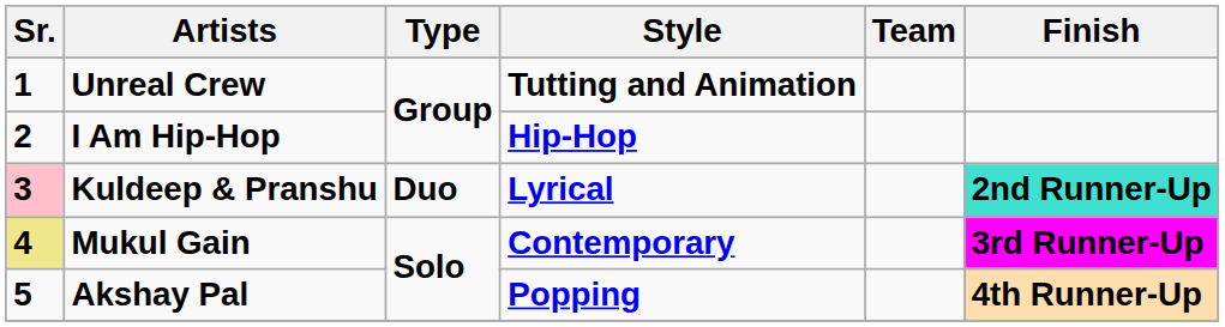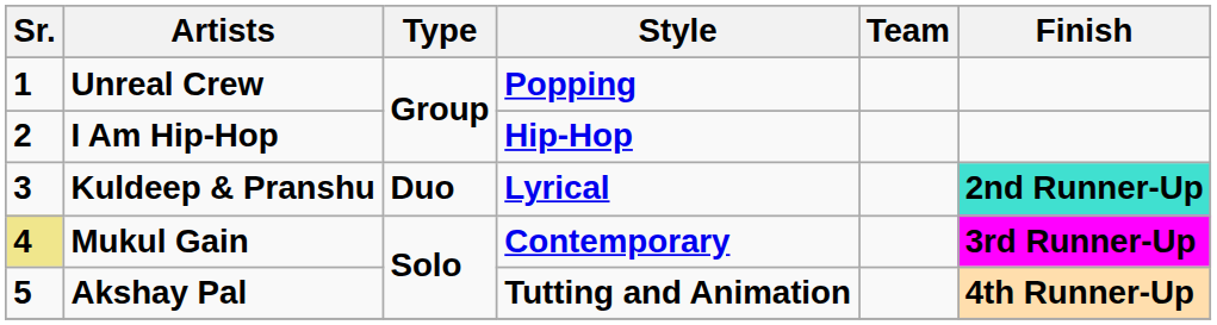Unreal Crew | Style: Tutting and Animation -> Popping
Kuldeep & Pranshu | Sr.: pink background -> no background
Akshay Pal | Style: Popping -> Tutting and Animation
